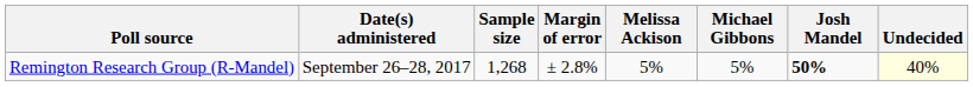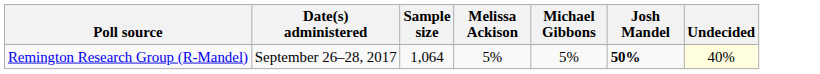- column: Margin of error | ± 2.8%
Remington Research Group (R-Mandel) | Sample size: 1,268 -> 1,064
